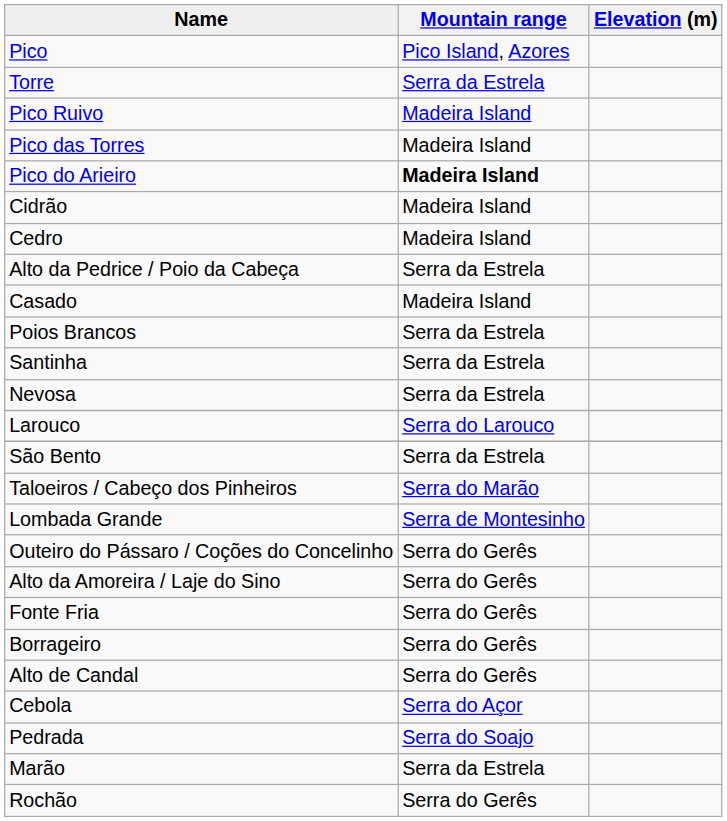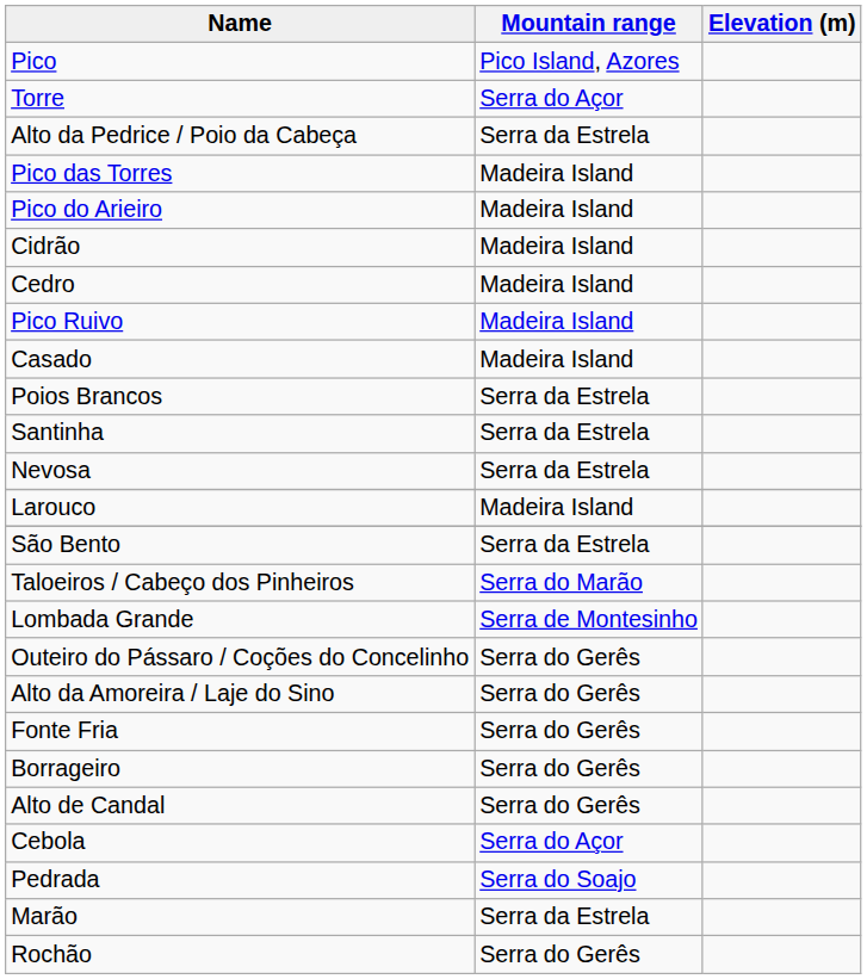Torre | Mountain range: Serra da Estrela -> Serra do Açor
rows swapped: Pico Ruivo <-> Alto da Pedrice / Poio da Cabeça
Pico do Arieiro | Mountain range: bold -> normal
Larouco | Mountain range: Serra do Larouco -> Madeira Island
